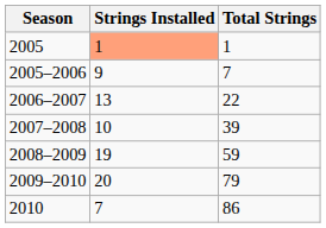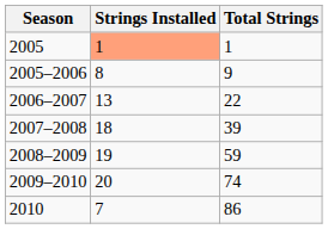2005–2006 | Strings Installed: 9 -> 8
2005–2006 | Total Strings: 7 -> 9
2007–2008 | Strings Installed: 10 -> 18
2009–2010 | Total Strings: 79 -> 74
